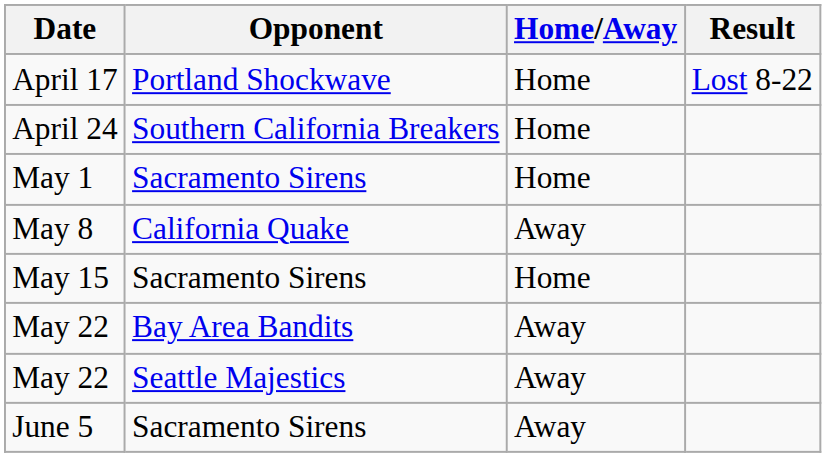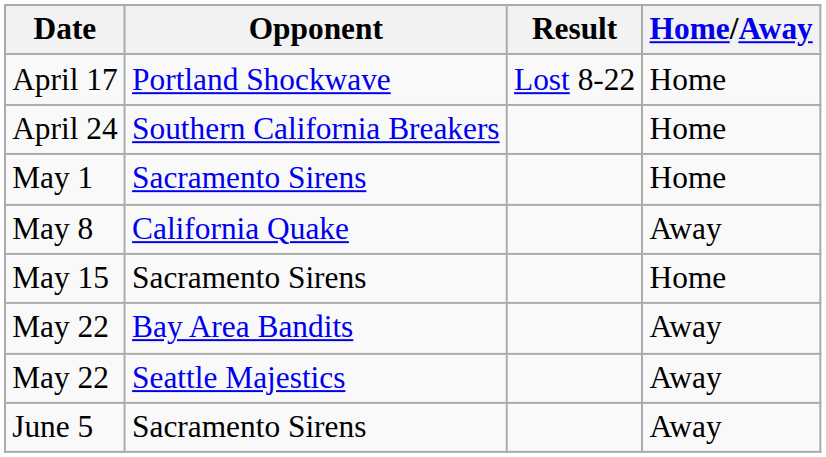columns swapped: Home/Away <-> Result
